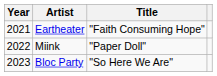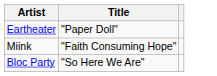- column: Year | 2021 | 2022 | 2023
Eartheater | Title: "Faith Consuming Hope" -> "Paper Doll"
Miink | Title: "Paper Doll" -> "Faith Consuming Hope"
